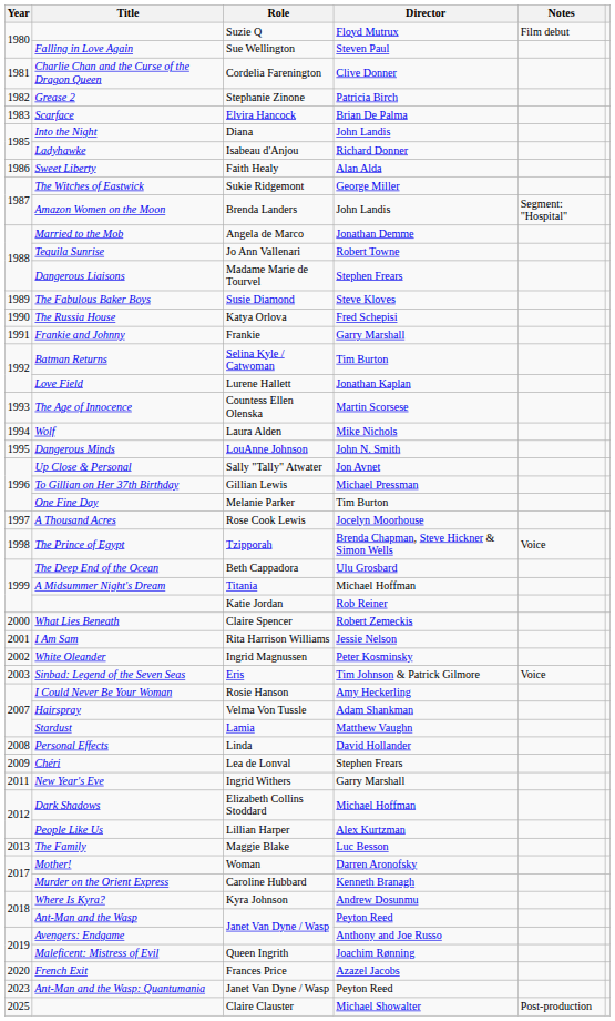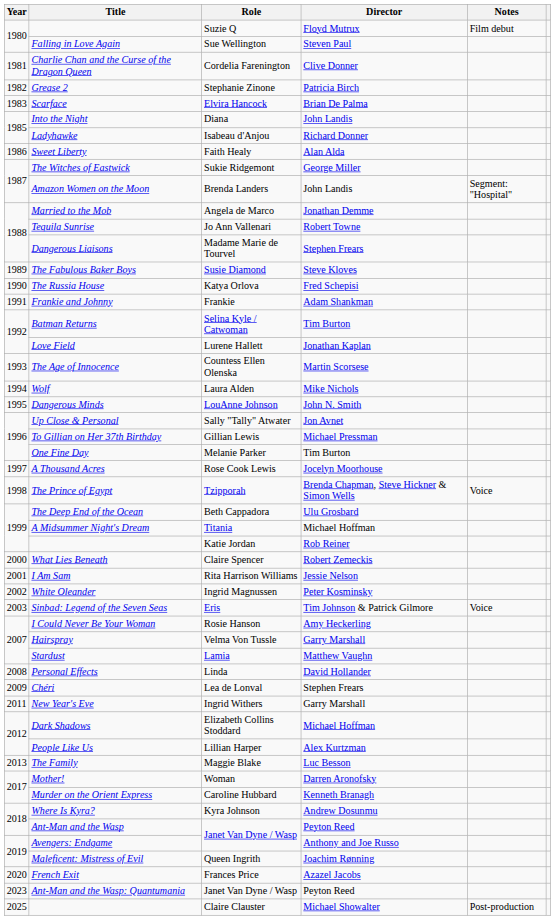Frankie and Johnny | Director: Garry Marshall -> Adam Shankman
Hairspray | Director: Adam Shankman -> Garry Marshall
